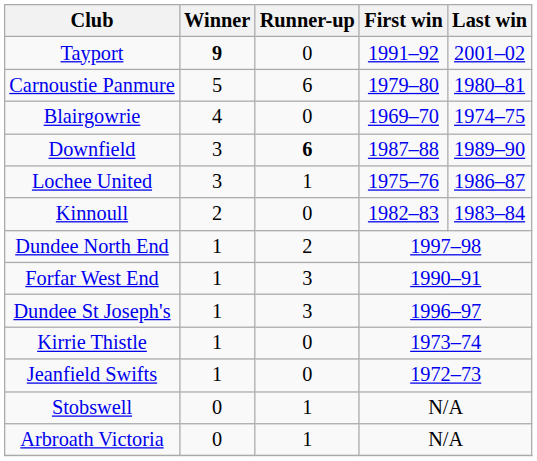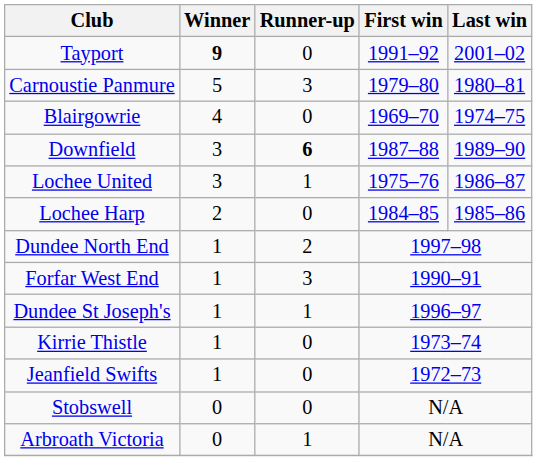Carnoustie Panmure | Runner-up: 6 -> 3
- row: Kinnoull | 2 | 0 | 1982–83 | 1983–84
+ row: Lochee Harp | 2 | 0 | 1984–85 | 1985–86
Dundee St Joseph's | Runner-up: 3 -> 1
Stobswell | Runner-up: 1 -> 0
